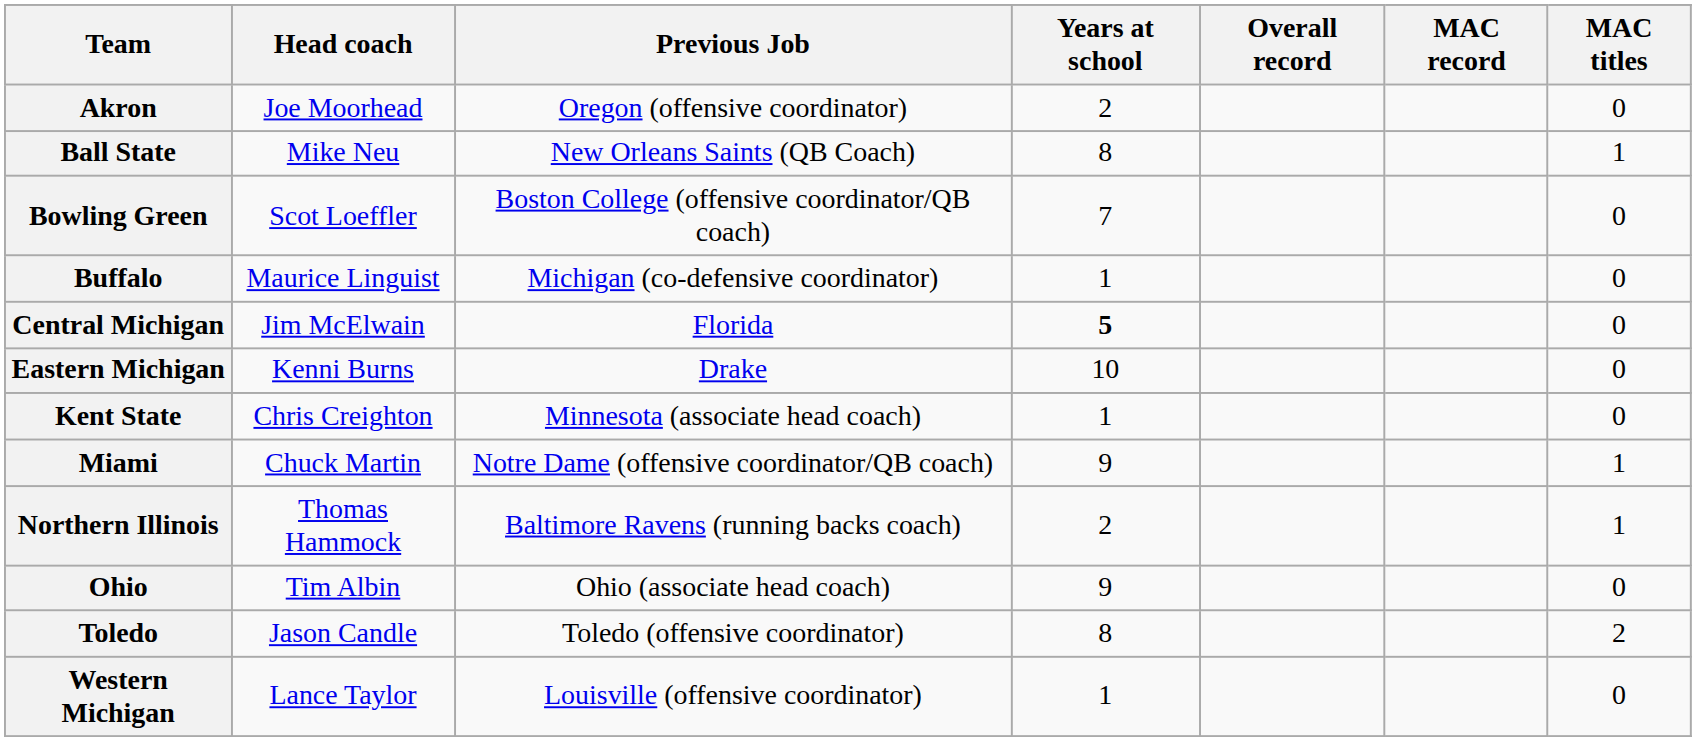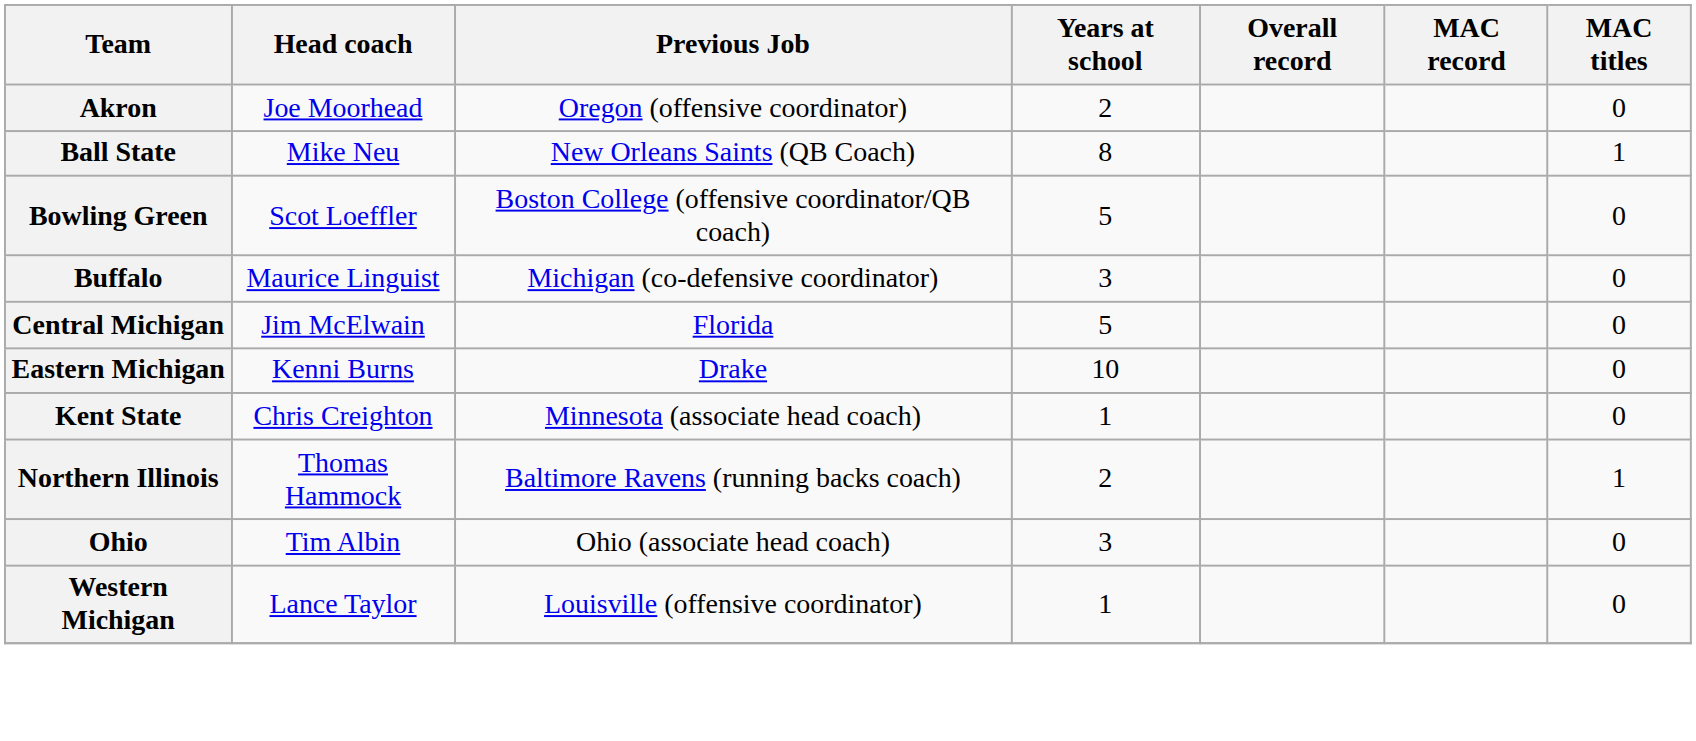Bowling Green | Years at school: 7 -> 5
Buffalo | Years at school: 1 -> 3
Central Michigan | Years at school: bold -> normal
- row: Miami | Chuck Martin | Notre Dame (offensive coordinator/QB coach) | 9 | 1
Ohio | Years at school: 9 -> 3
- row: Toledo | Jason Candle | Toledo (offensive coordinator) | 8 | 2
